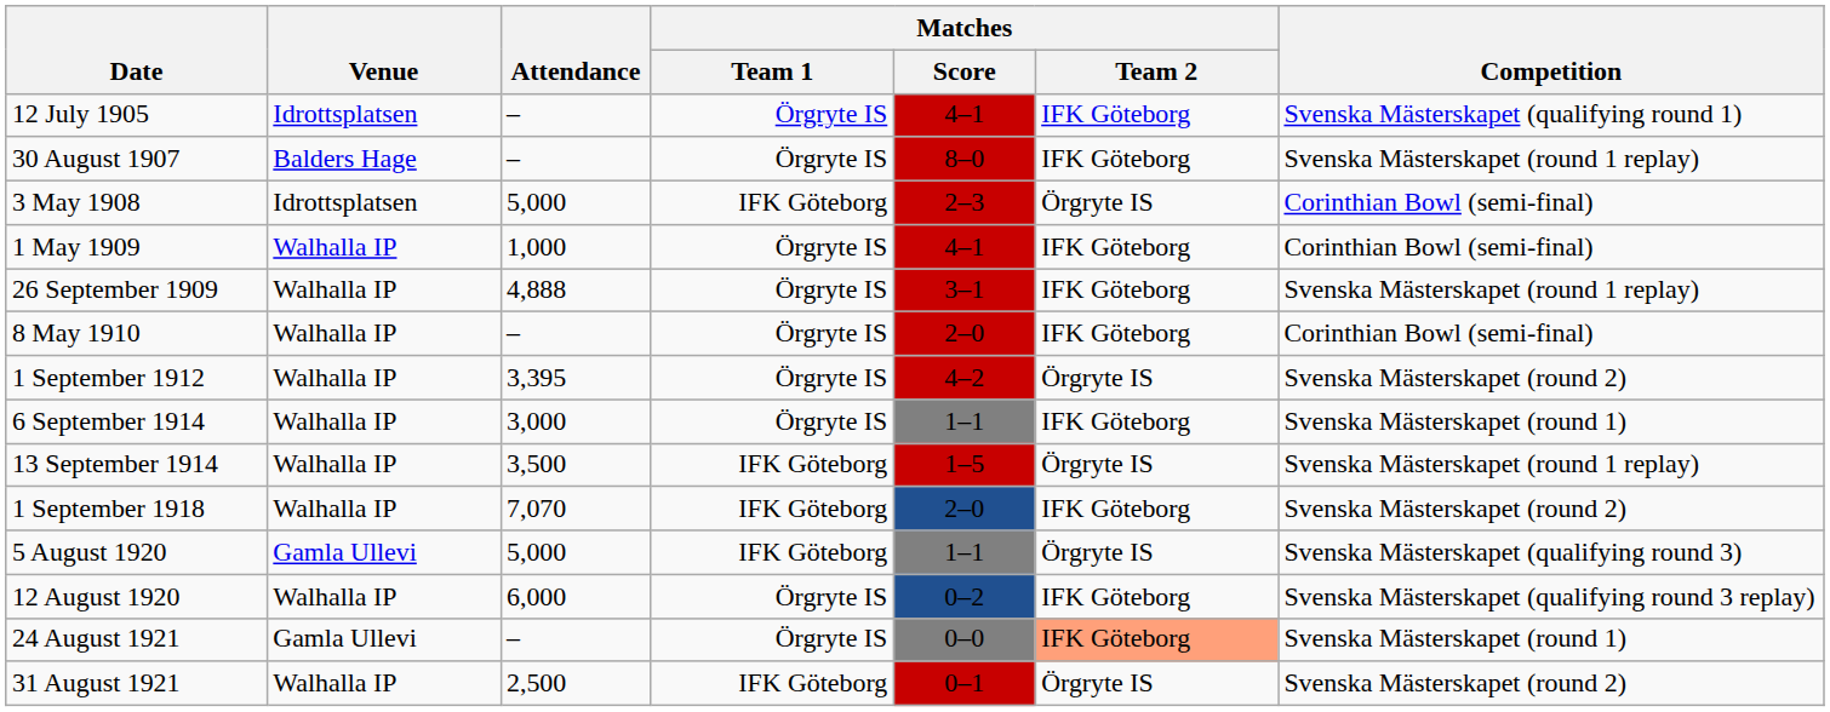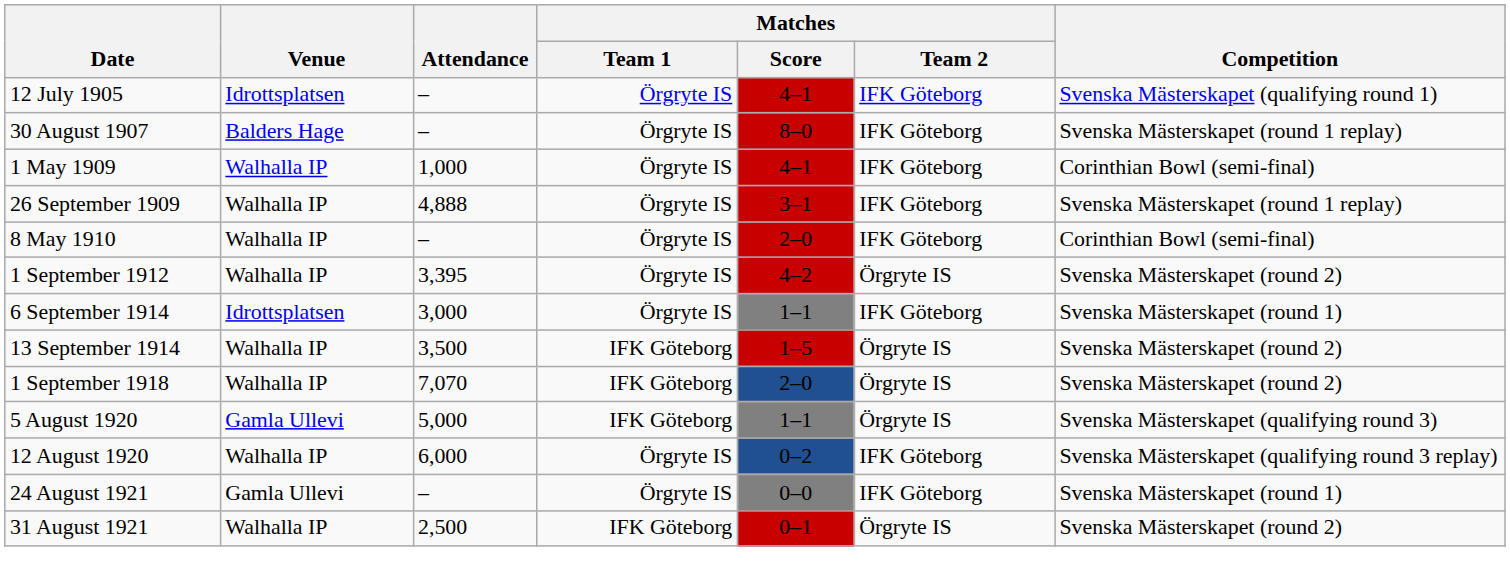- row: 3 May 1908 | Idrottsplatsen | 5,000 | IFK Göteborg | 2–3 | Örgryte IS | Corinthian Bowl (semi-final)
6 September 1914 | Venue: Walhalla IP -> Idrottsplatsen
13 September 1914 | Competition: Svenska Mästerskapet (round 1 replay) -> Svenska Mästerskapet (round 2)
1 September 1918 | Matches / Team 2: IFK Göteborg -> Örgryte IS
24 August 1921 | Matches / Team 2: lightsalmon background -> no background
